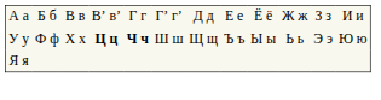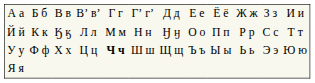+ row: Й й | К к | Ӄ ӄ | Л л | М м | Н н | Ӈ ӈ | О о | П п | Р р | С с | Т т
У у | column 4: bold -> normal
